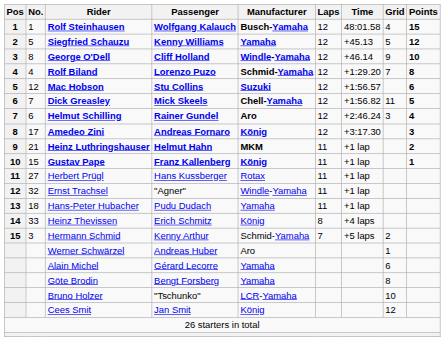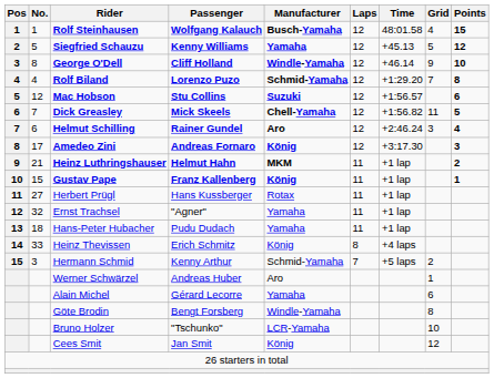Ernst Trachsel | Manufacturer: Windle-Yamaha -> Yamaha
Göte Brodin | Manufacturer: Yamaha -> Windle-Yamaha
